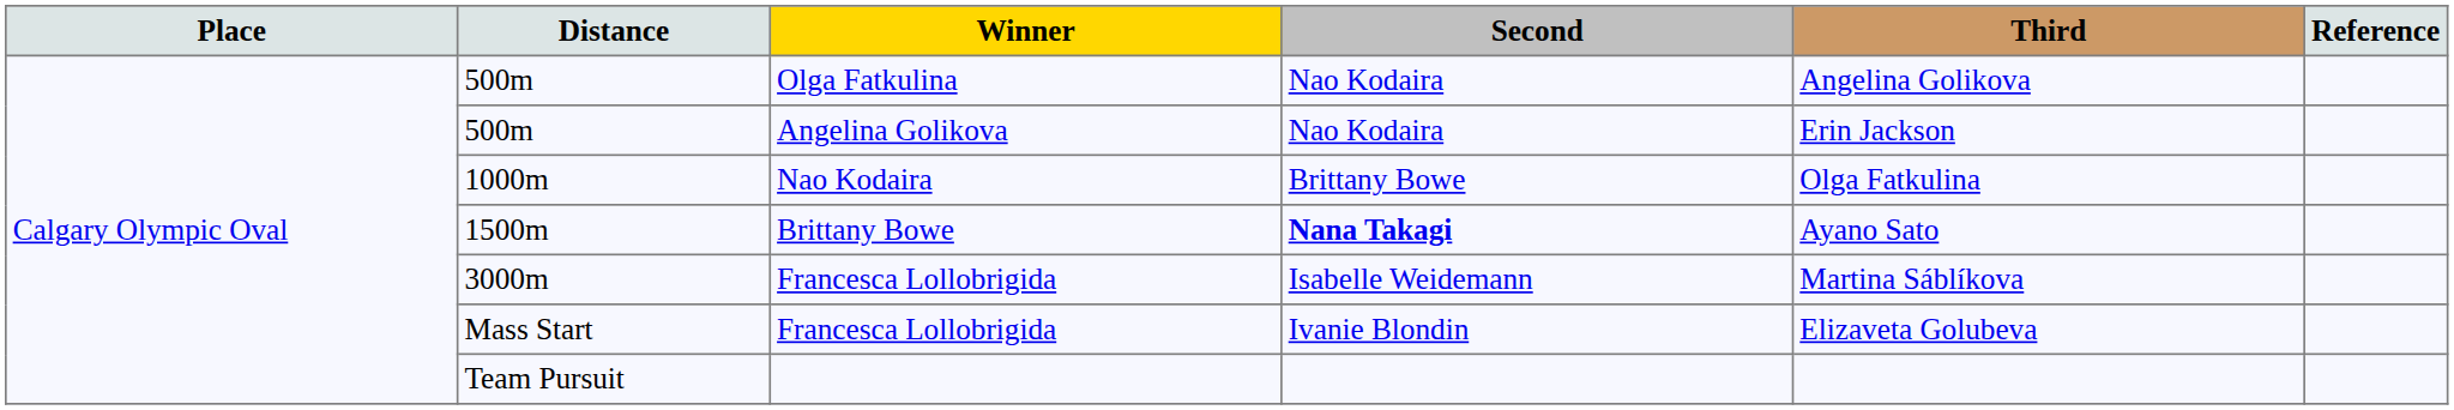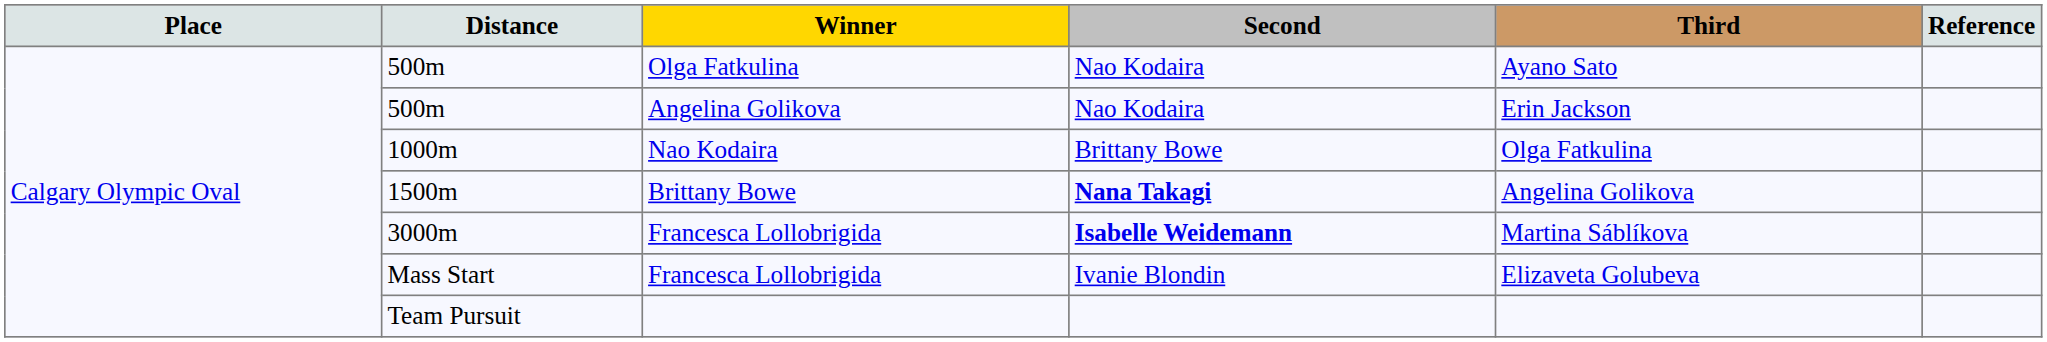500m / Olga Fatkulina | Third: Angelina Golikova -> Ayano Sato
1500m | Third: Ayano Sato -> Angelina Golikova
3000m | Second: normal -> bold
